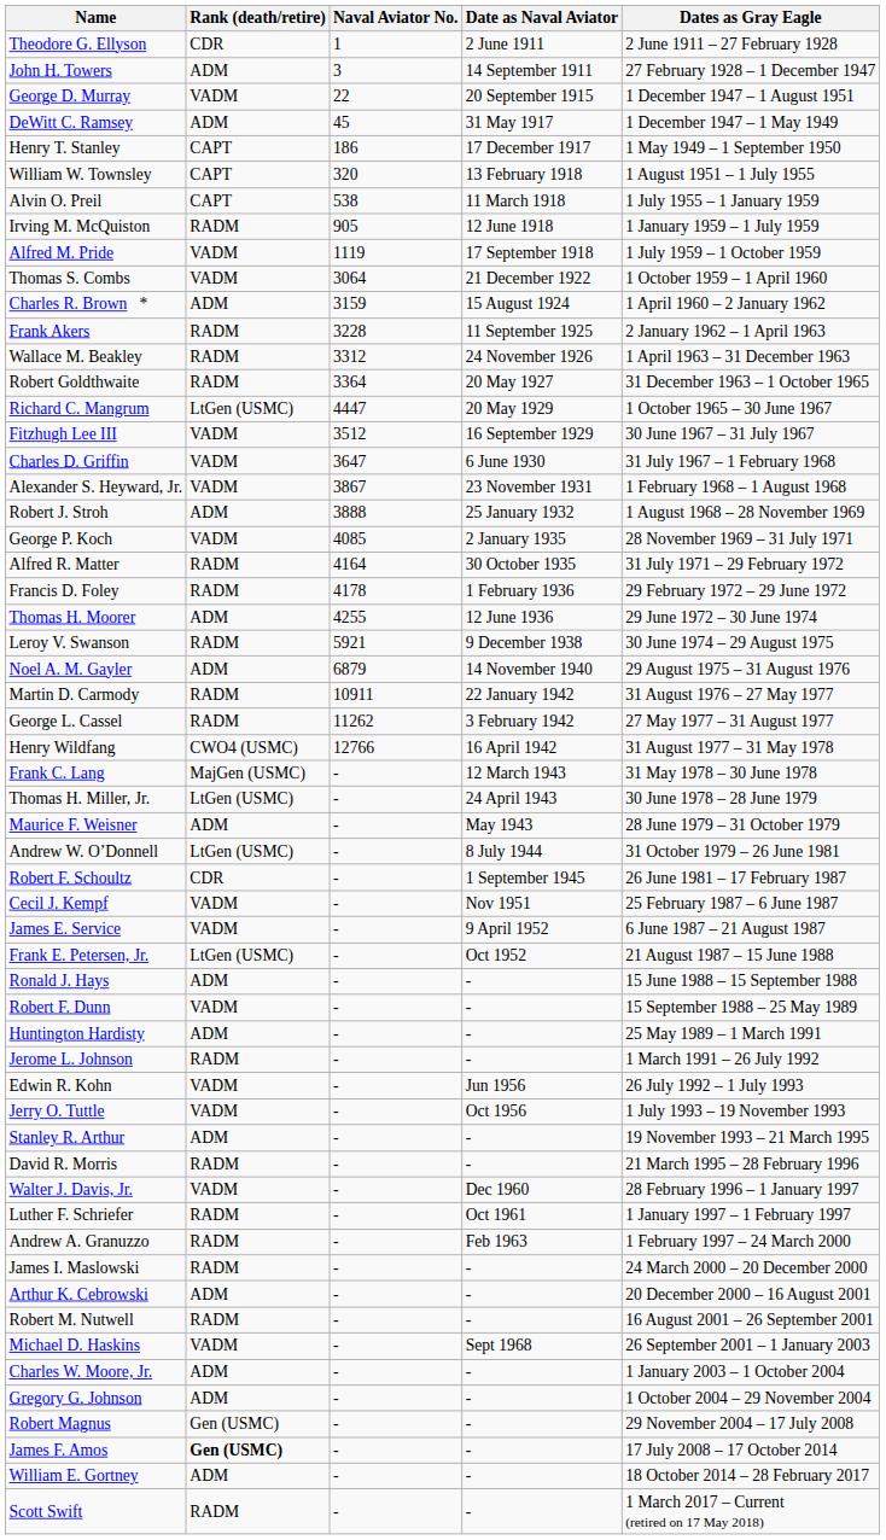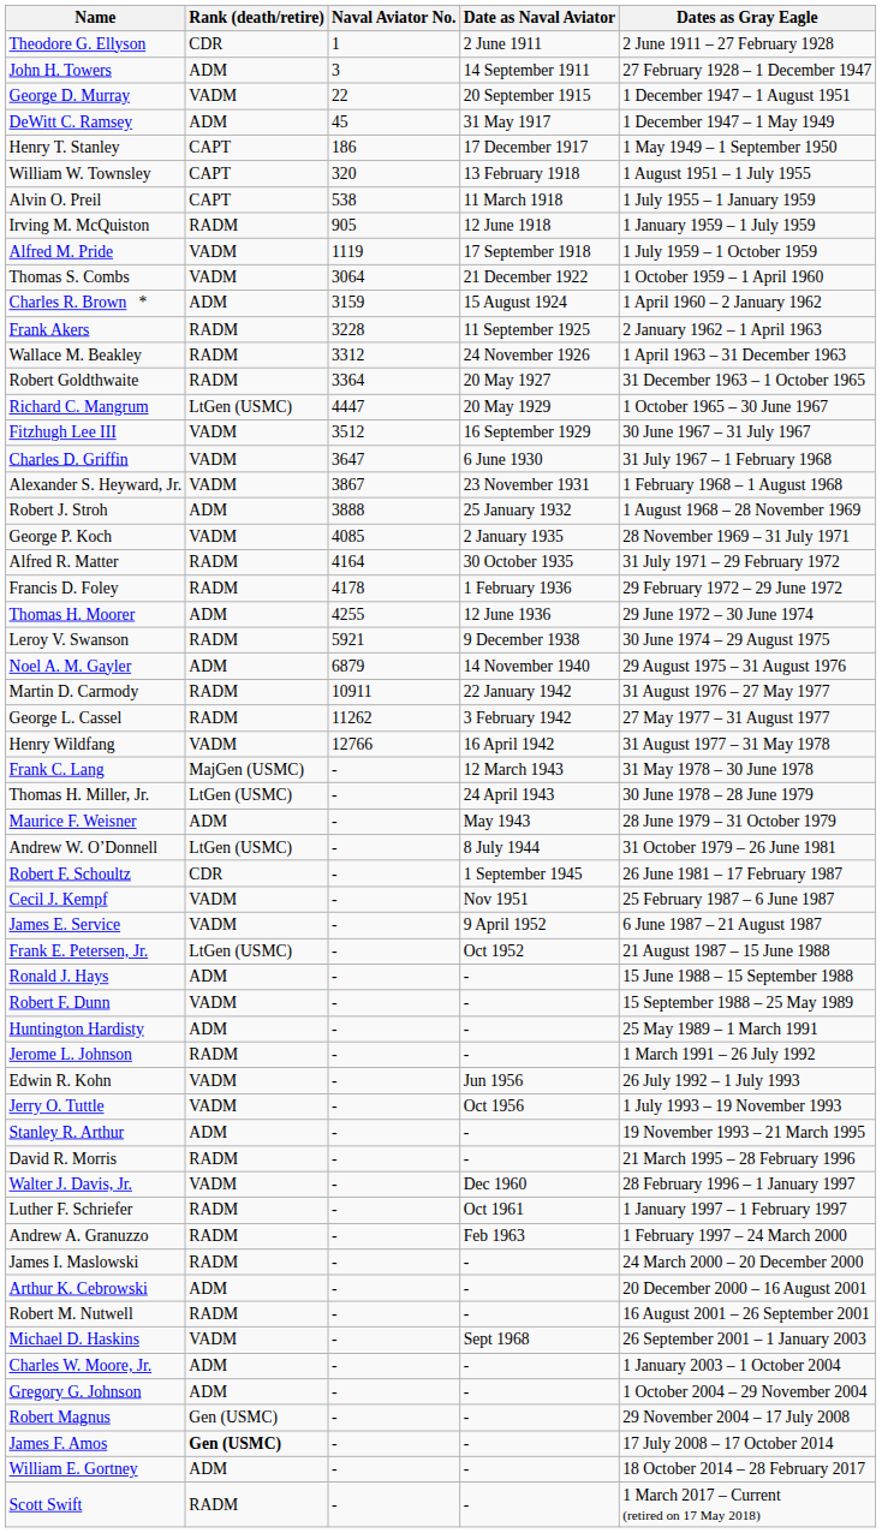Henry Wildfang | Rank (death/retire): CWO4 (USMC) -> VADM
